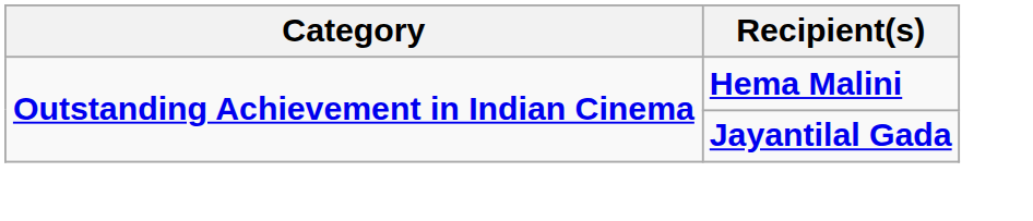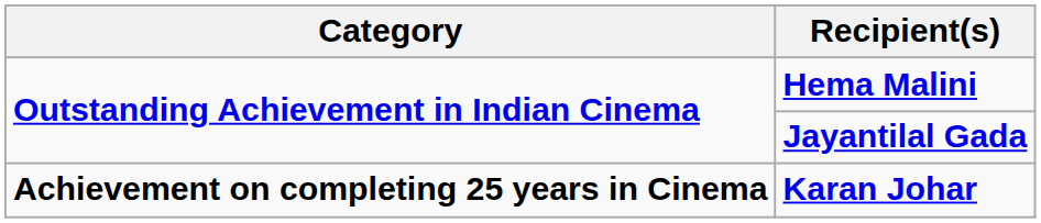+ row: Achievement on completing 25 years in Cinema | Karan Johar
